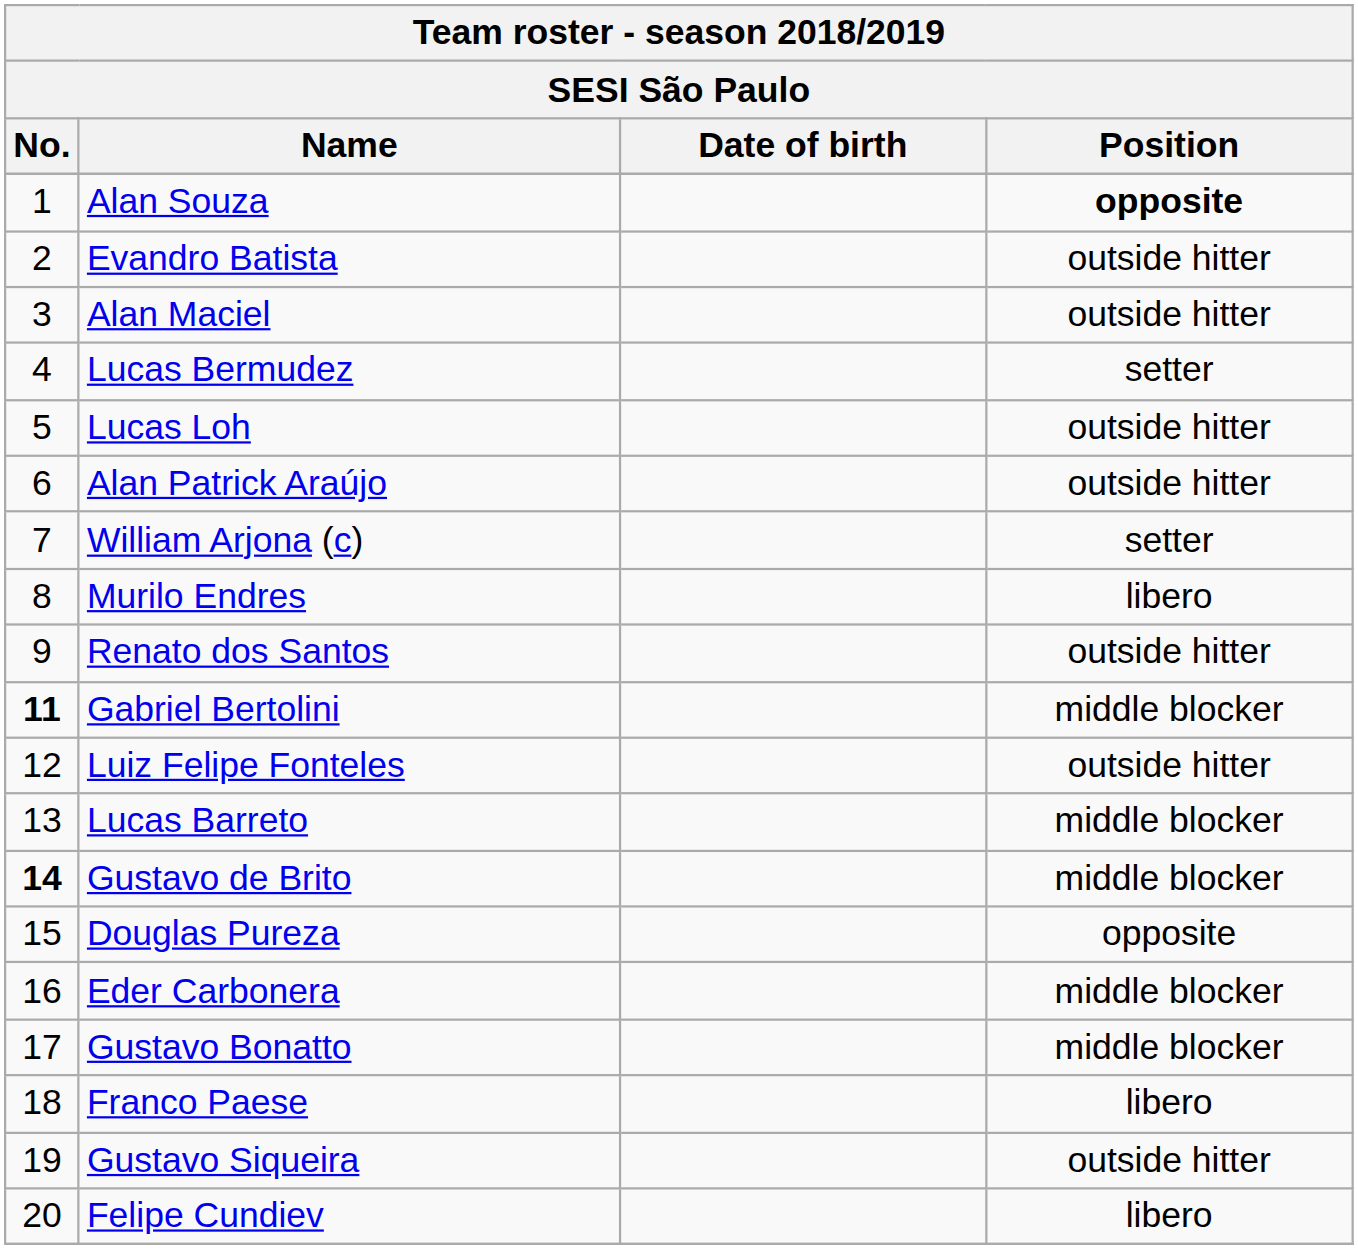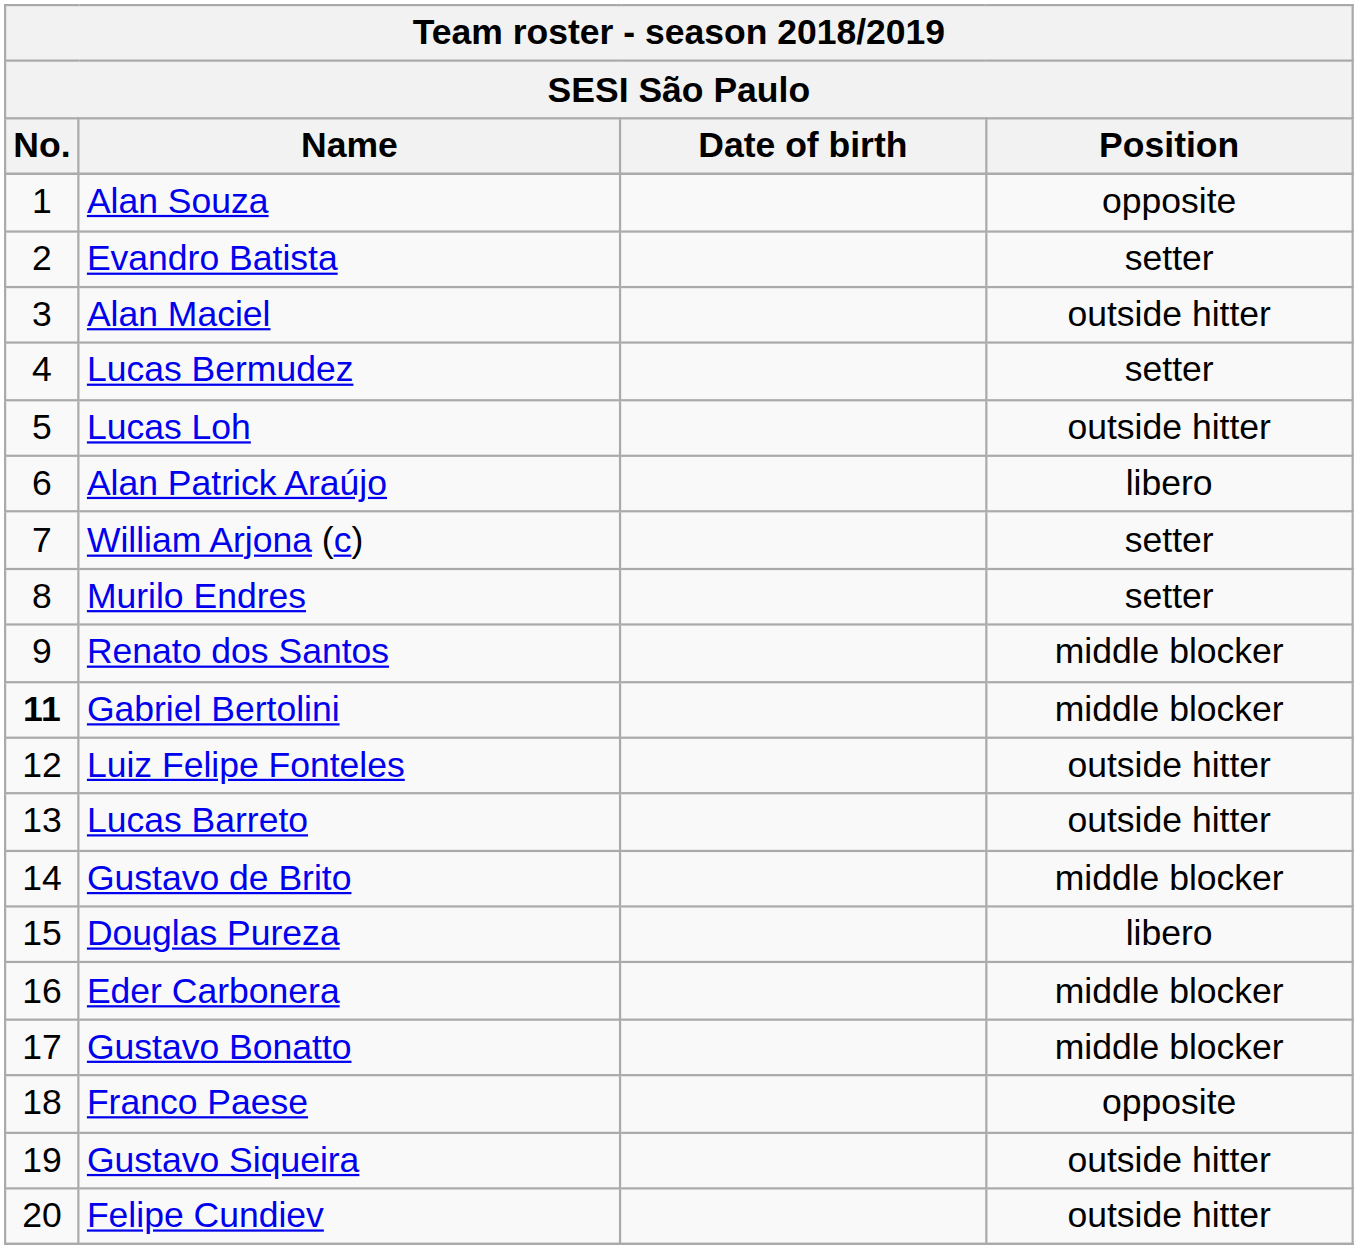Alan Souza | Position: bold -> normal
Evandro Batista | Position: outside hitter -> setter
Alan Patrick Araújo | Position: outside hitter -> libero
Murilo Endres | Position: libero -> setter
Renato dos Santos | Position: outside hitter -> middle blocker
Lucas Barreto | Position: middle blocker -> outside hitter
Gustavo de Brito | No.: bold -> normal
Douglas Pureza | Position: opposite -> libero
Franco Paese | Position: libero -> opposite
Felipe Cundiev | Position: libero -> outside hitter
